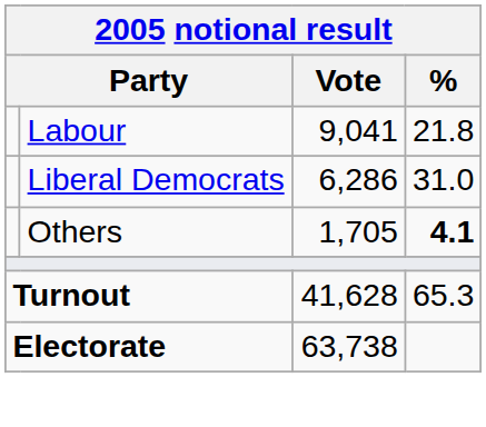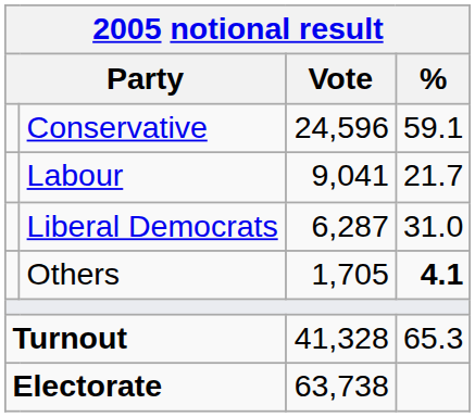+ row: Conservative | 24,596 | 59.1
Labour | %: 21.8 -> 21.7
Liberal Democrats | Vote: 6,286 -> 6,287
Turnout | Vote: 41,628 -> 41,328
